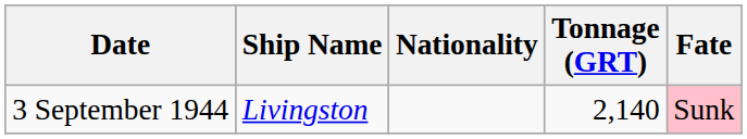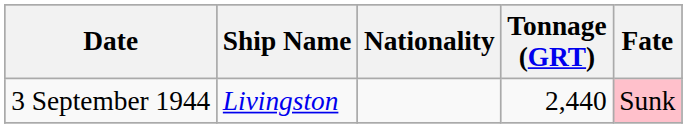3 September 1944 | Tonnage (GRT): 2,140 -> 2,440
